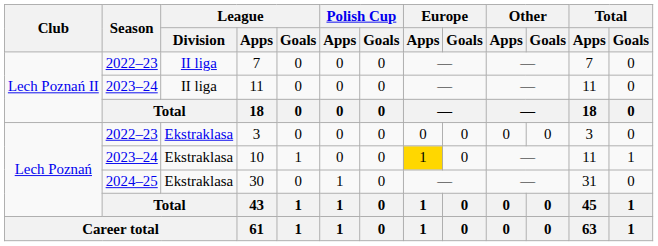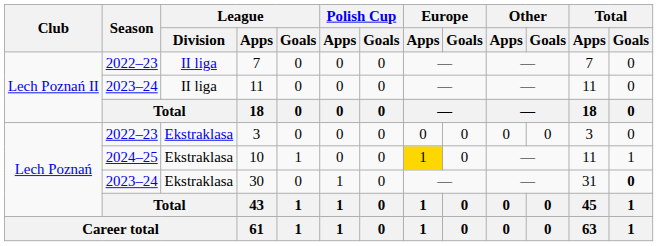10 | Season: 2023–24 -> 2024–25
30 | Season: 2024–25 -> 2023–24
30 | Total / Goals: normal -> bold
